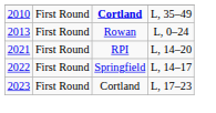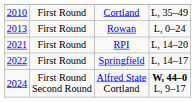2010 | column 3: bold -> normal
- row: 2023 | First Round | Cortland | L, 17–23
+ row: 2024 | First Round Second Round | Alfred State Cortland | W, 44–0 L, 9–17
